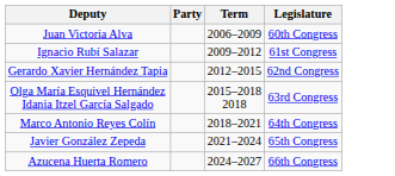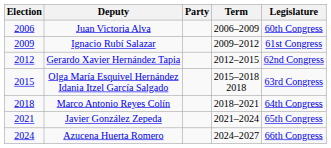+ column: Election | 2006 | 2009 | 2012 | 2015 | 2018 | 2021 | 2024
